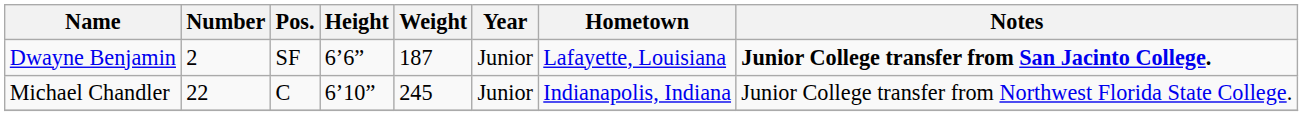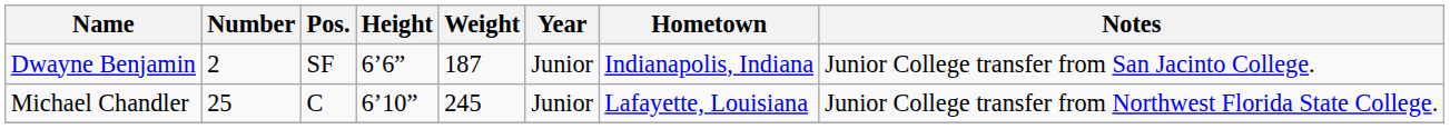Dwayne Benjamin | Hometown: Lafayette, Louisiana -> Indianapolis, Indiana
Dwayne Benjamin | Notes: bold -> normal
Michael Chandler | Number: 22 -> 25
Michael Chandler | Hometown: Indianapolis, Indiana -> Lafayette, Louisiana
